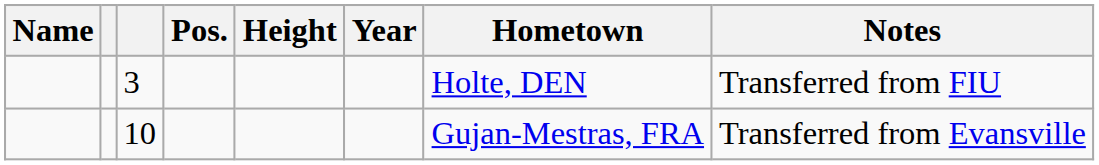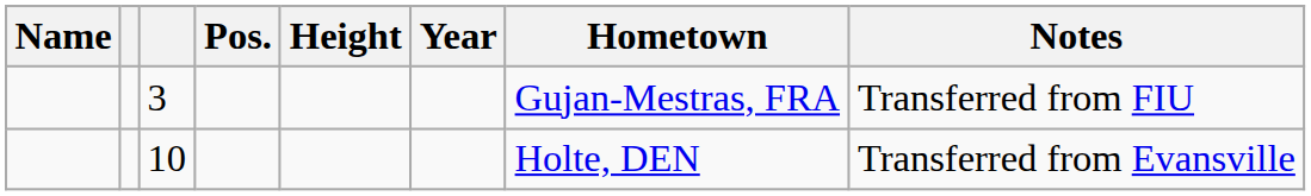3 | Hometown: Holte, DEN -> Gujan-Mestras, FRA
10 | Hometown: Gujan-Mestras, FRA -> Holte, DEN
